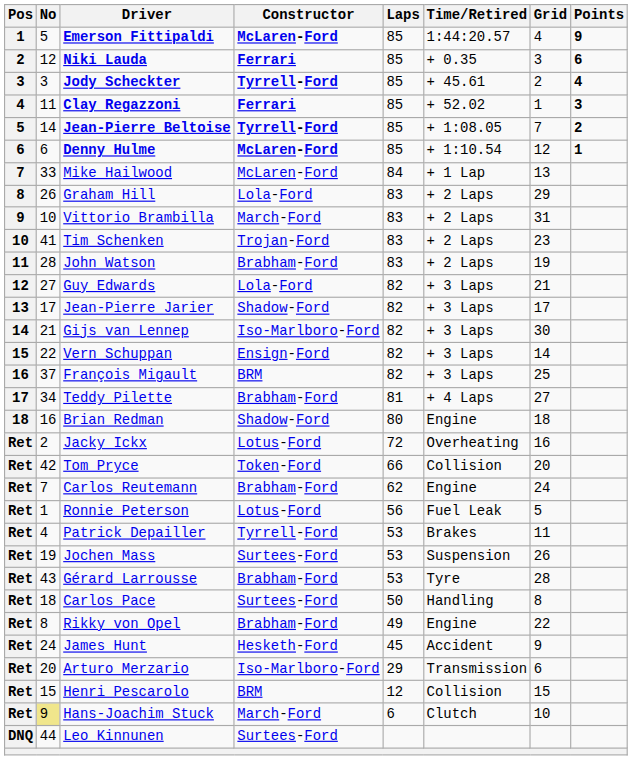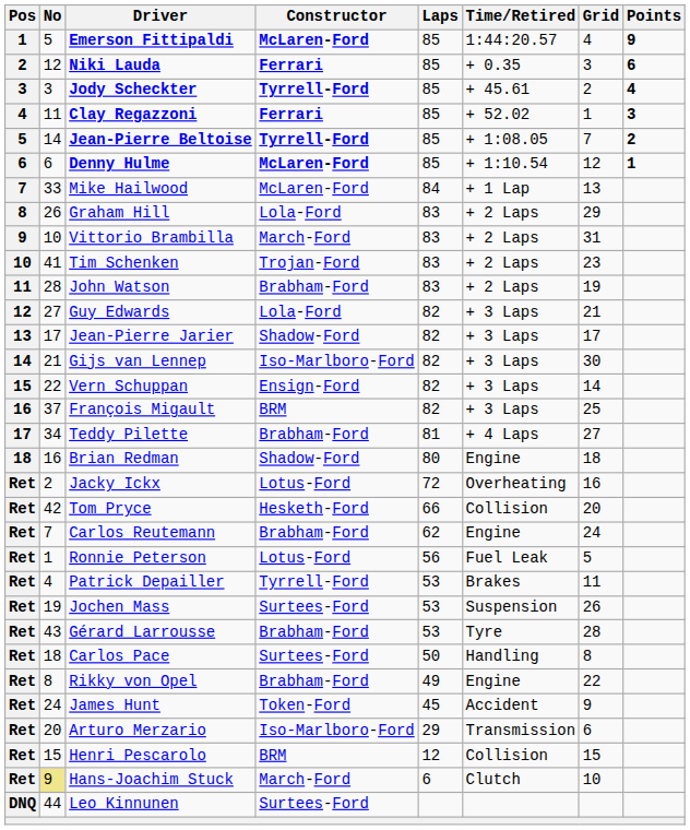Tom Pryce | Constructor: Token-Ford -> Hesketh-Ford
James Hunt | Constructor: Hesketh-Ford -> Token-Ford
